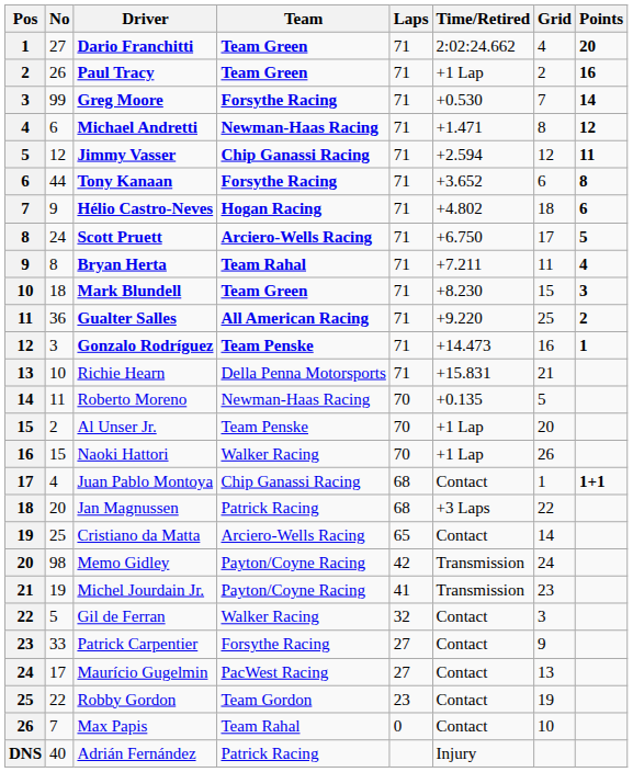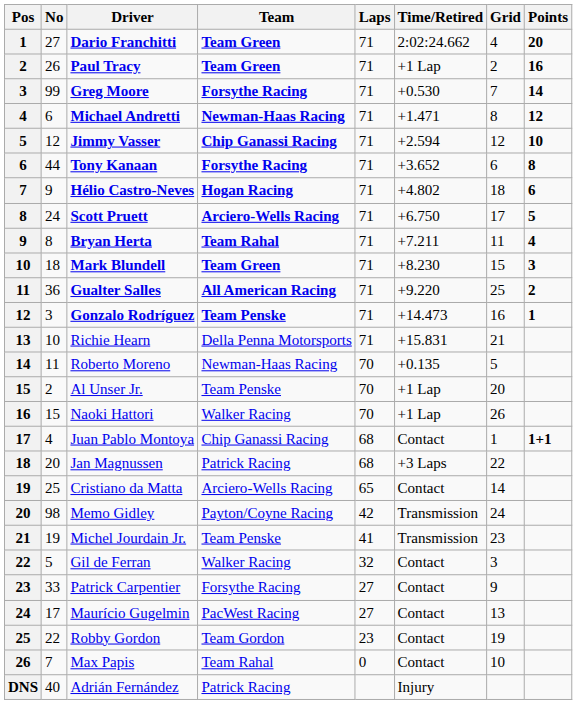Jimmy Vasser | Points: 11 -> 10
Michel Jourdain Jr. | Team: Payton/Coyne Racing -> Team Penske
